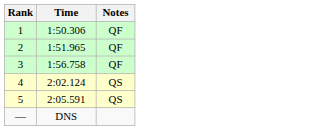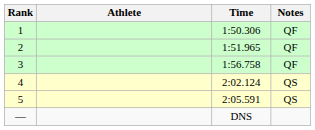+ column: Athlete
